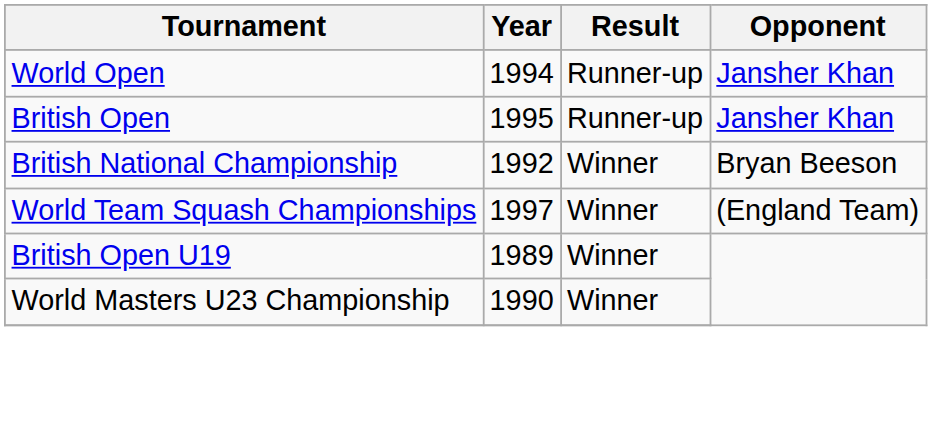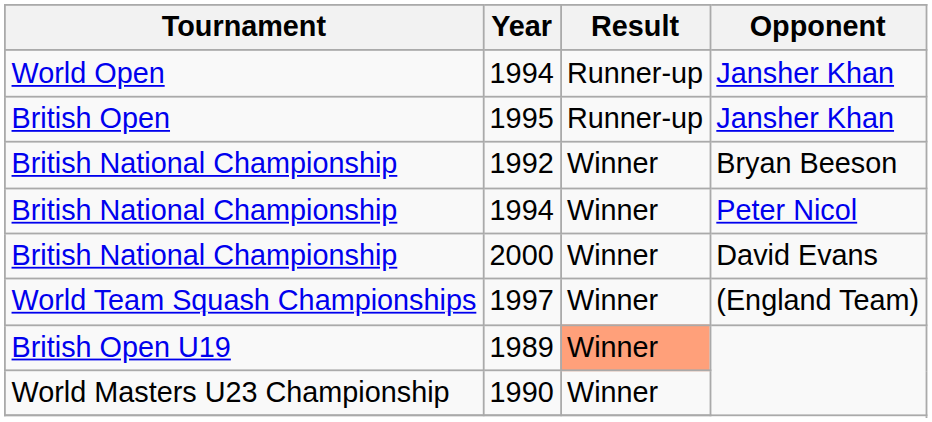+ row: British National Championship | 1994 | Winner | Peter Nicol
+ row: British National Championship | 2000 | Winner | David Evans
1989 | Result: no background -> lightsalmon background
